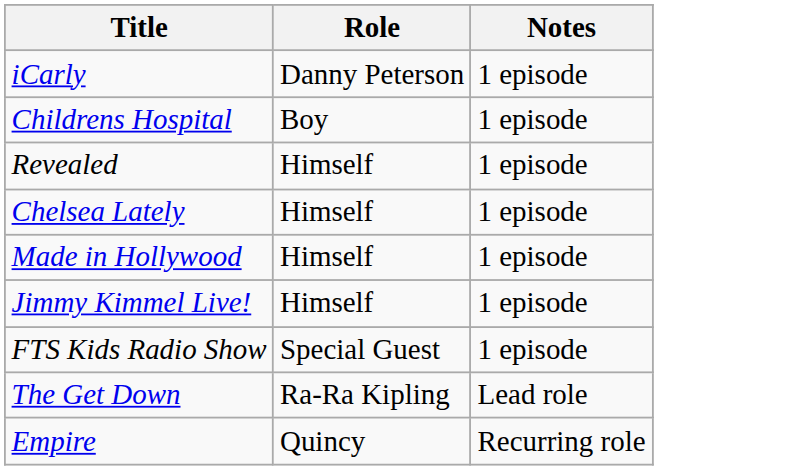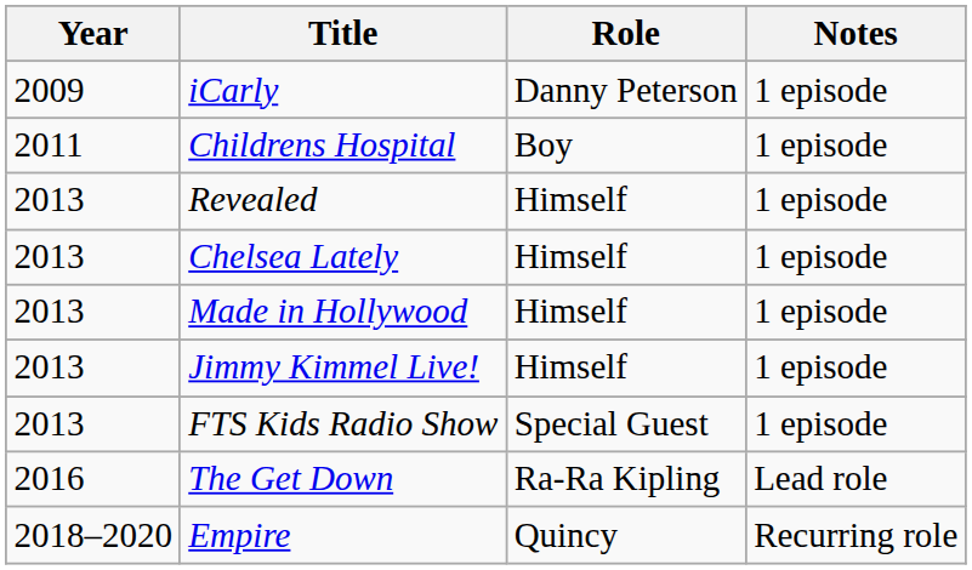+ column: Year | 2009 | 2011 | 2013 | 2013 | 2013 | 2013 | 2013 | 2016 | 2018–2020
